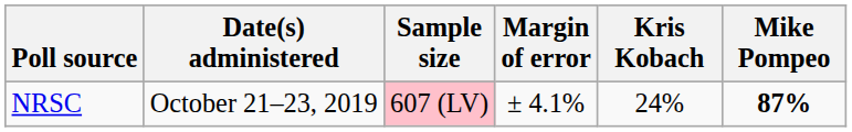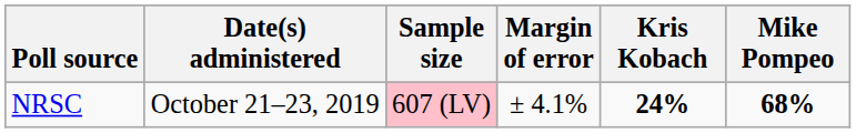NRSC | Kris Kobach: normal -> bold
NRSC | Mike Pompeo: 87% -> 68%
